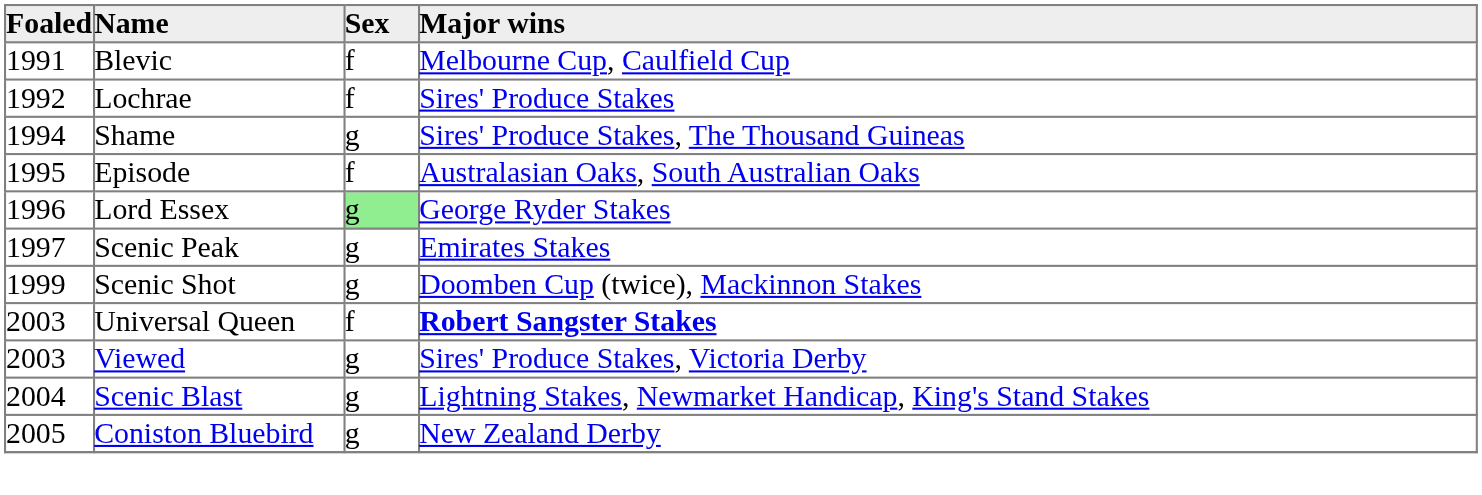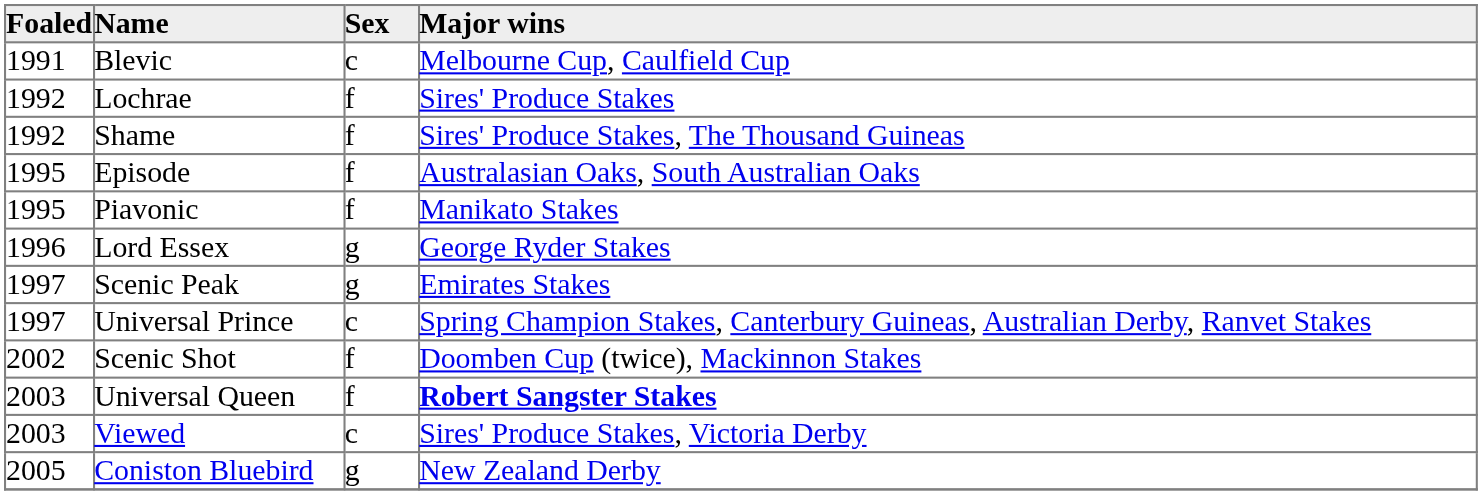Blevic | Sex: f -> c
Shame | Foaled: 1994 -> 1992
Shame | Sex: g -> f
+ row: 1995 | Piavonic | f | Manikato Stakes
Lord Essex | Sex: lightgreen background -> no background
+ row: 1997 | Universal Prince | c | Spring Champion Stakes, Canterbury Guineas, Australian Derby, Ranvet Stakes
Scenic Shot | Foaled: 1999 -> 2002
Scenic Shot | Sex: g -> f
Viewed | Sex: g -> c
- row: 2004 | Scenic Blast | g | Lightning Stakes, Newmarket Handicap, King's Stand Stakes
